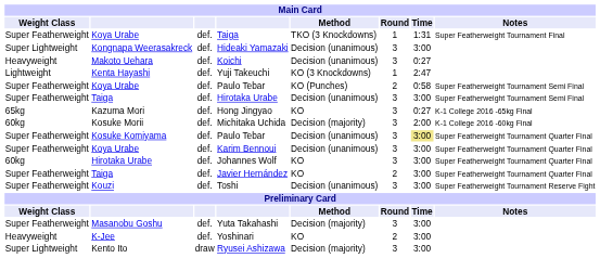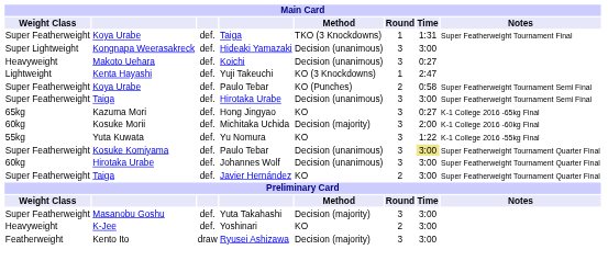+ row: 55kg | Yuta Kuwata | def. | Yu Nomura | KO | 3 | 1:22 | K-1 College 2016 -55kg Final
- row: Super Featherweight | Koya Urabe | def. | Karim Bennoui | Decision (unanimous) | 3 | 3:00 | Super Featherweight Tournament Quarter Final
Johannes Wolf | Method: KO -> Decision (unanimous)
- row: Super Featherweight | Kouzi | def. | Toshi | Decision (unanimous) | 3 | 3:00 | Super Featherweight Tournament Reserve Fight
Ryusei Ashizawa | Weight Class: Super Lightweight -> Featherweight
